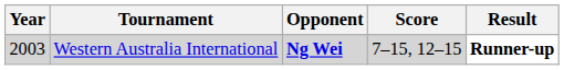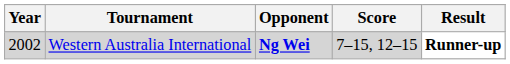Western Australia International | Year: 2003 -> 2002
